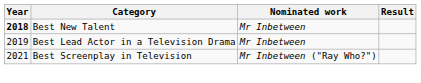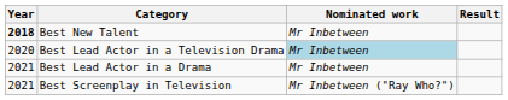Best Lead Actor in a Television Drama | Year: 2019 -> 2020
Best Lead Actor in a Television Drama | Nominated work: no background -> lightblue background
+ row: 2021 | Best Lead Actor in a Drama | Mr Inbetween
